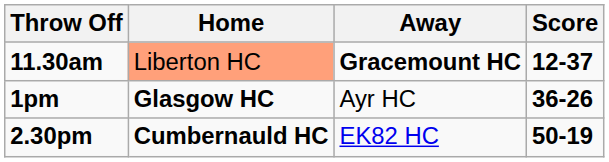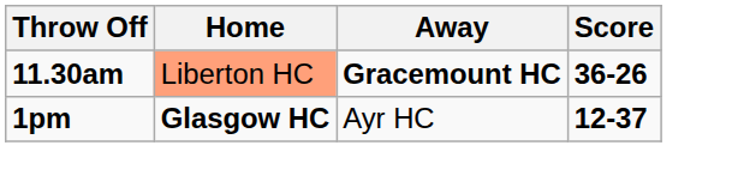11.30am | Score: 12-37 -> 36-26
1pm | Score: 36-26 -> 12-37
- row: 2.30pm | Cumbernauld HC | EK82 HC | 50-19
